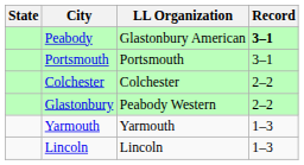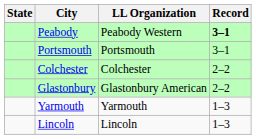Peabody | LL Organization: Glastonbury American -> Peabody Western
Glastonbury | LL Organization: Peabody Western -> Glastonbury American
